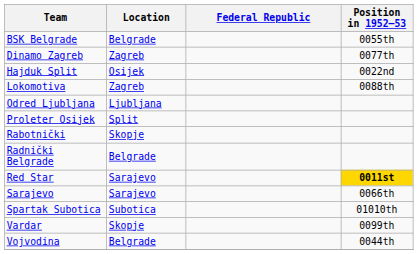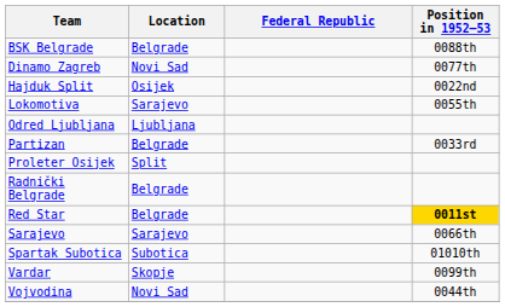BSK Belgrade | Position in 1952–53: 0055th -> 0088th
Dinamo Zagreb | Location: Zagreb -> Novi Sad
Lokomotiva | Location: Zagreb -> Sarajevo
Lokomotiva | Position in 1952–53: 0088th -> 0055th
+ row: Partizan | Belgrade | 0033rd
- row: Rabotnički | Skopje
Red Star | Location: Sarajevo -> Belgrade
Vojvodina | Location: Belgrade -> Novi Sad
